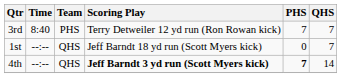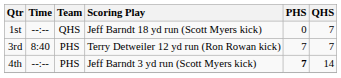rows swapped: 1st <-> 3rd
4th | Team: QHS -> PHS
4th | Scoring Play: bold -> normal
